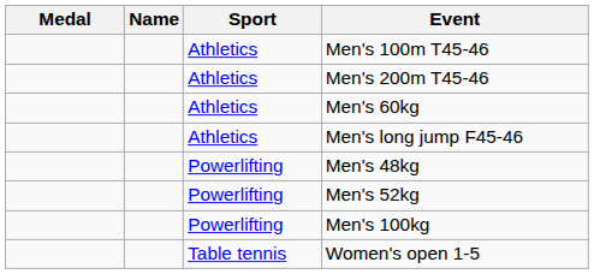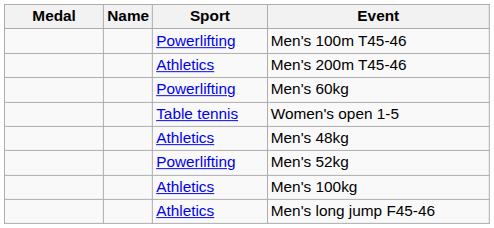Men's 100m T45-46 | Sport: Athletics -> Powerlifting
Men's 60kg | Sport: Athletics -> Powerlifting
rows swapped: Men's long jump F45-46 <-> Women's open 1-5
Men's 48kg | Sport: Powerlifting -> Athletics
Men's 100kg | Sport: Powerlifting -> Athletics
